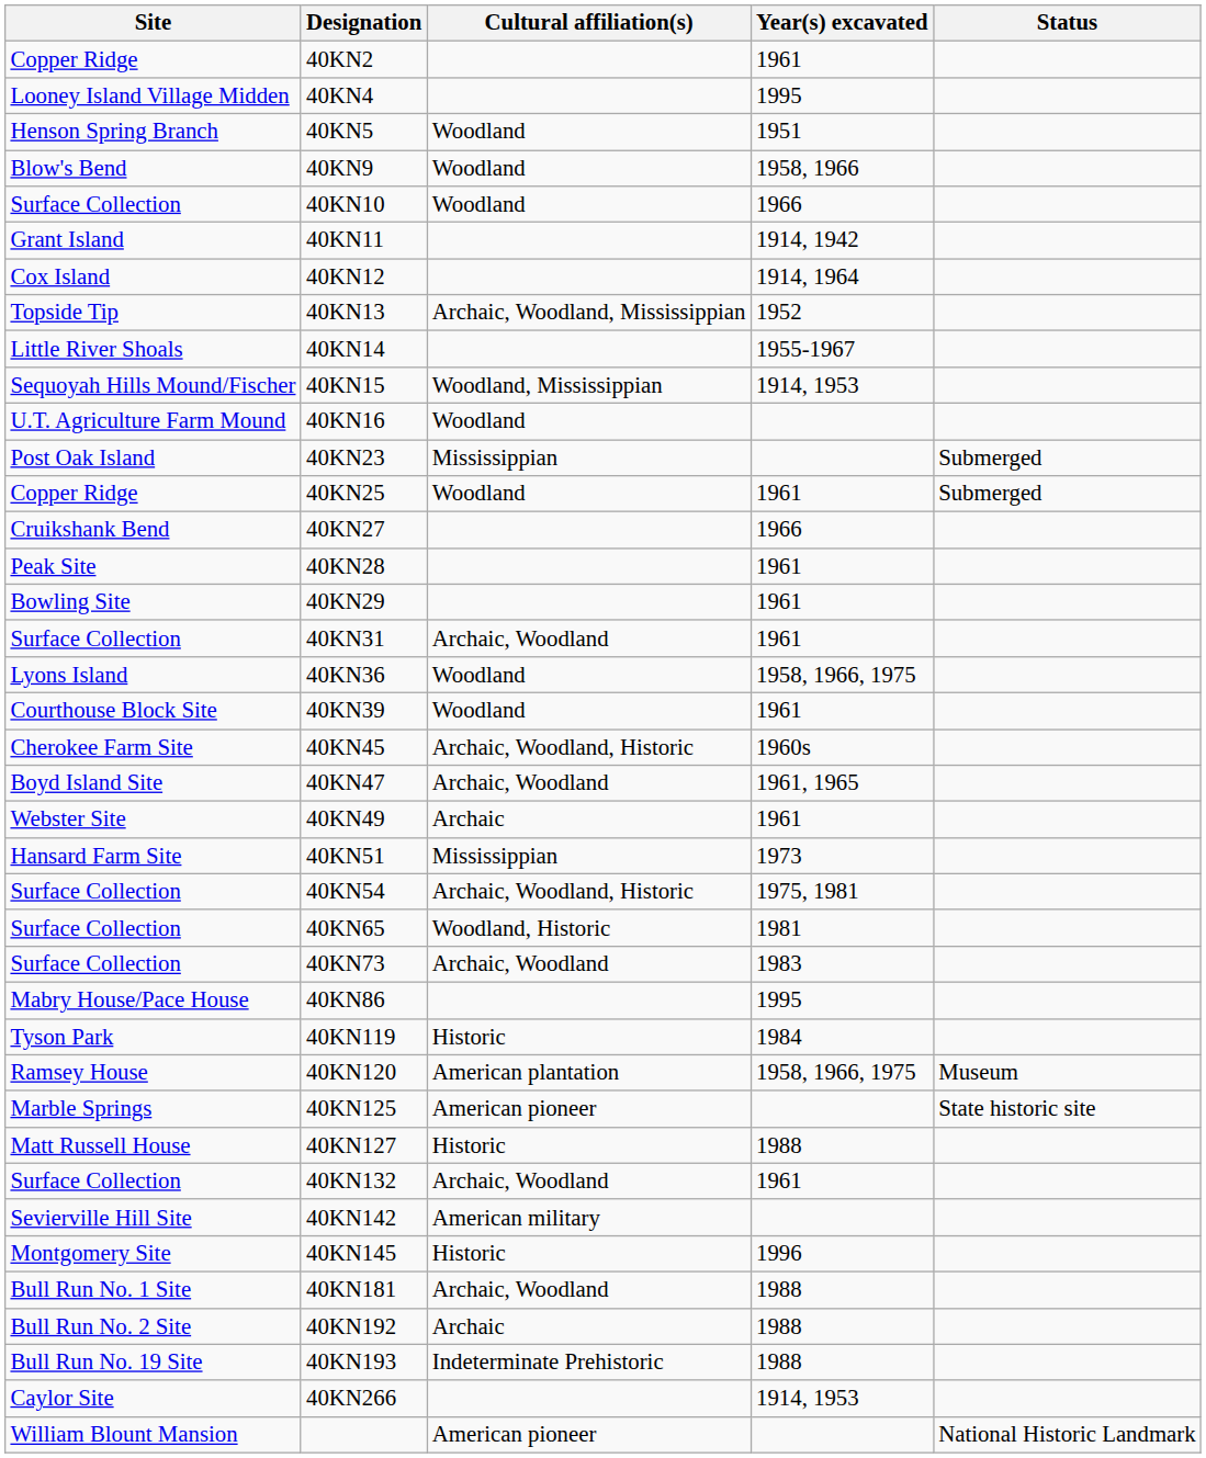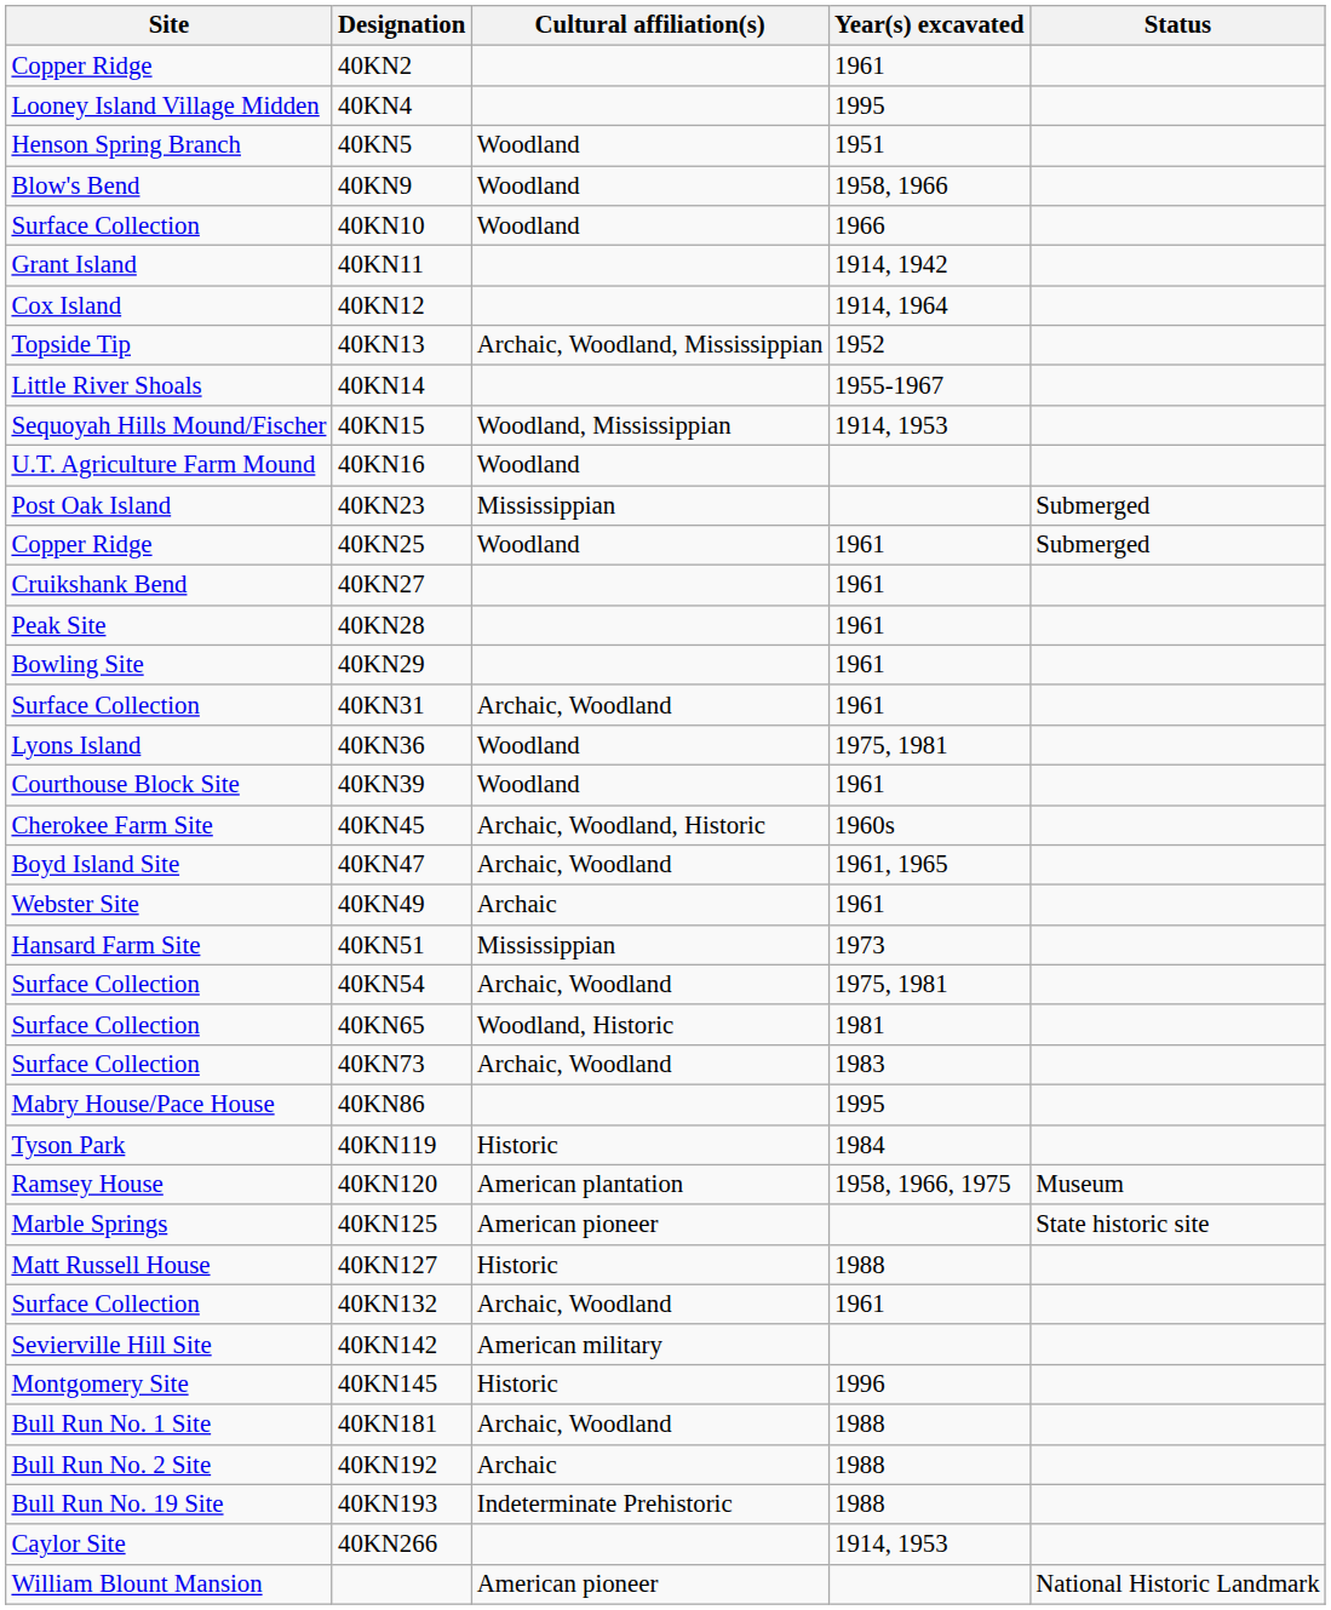40KN27 | Year(s) excavated: 1966 -> 1961
40KN36 | Year(s) excavated: 1958, 1966, 1975 -> 1975, 1981
40KN54 | Cultural affiliation(s): Archaic, Woodland, Historic -> Archaic, Woodland
